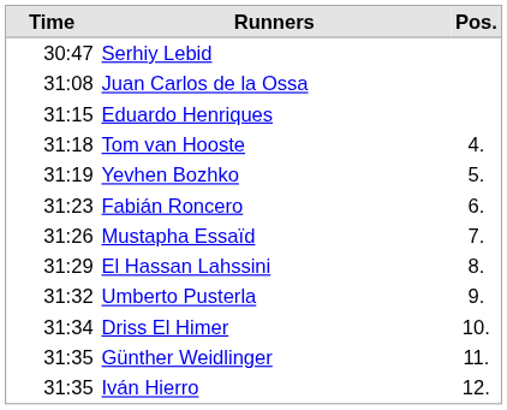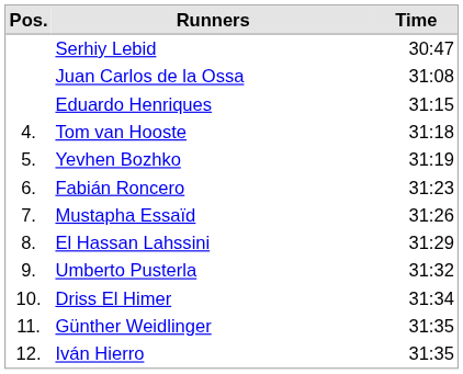columns swapped: Pos. <-> Time
